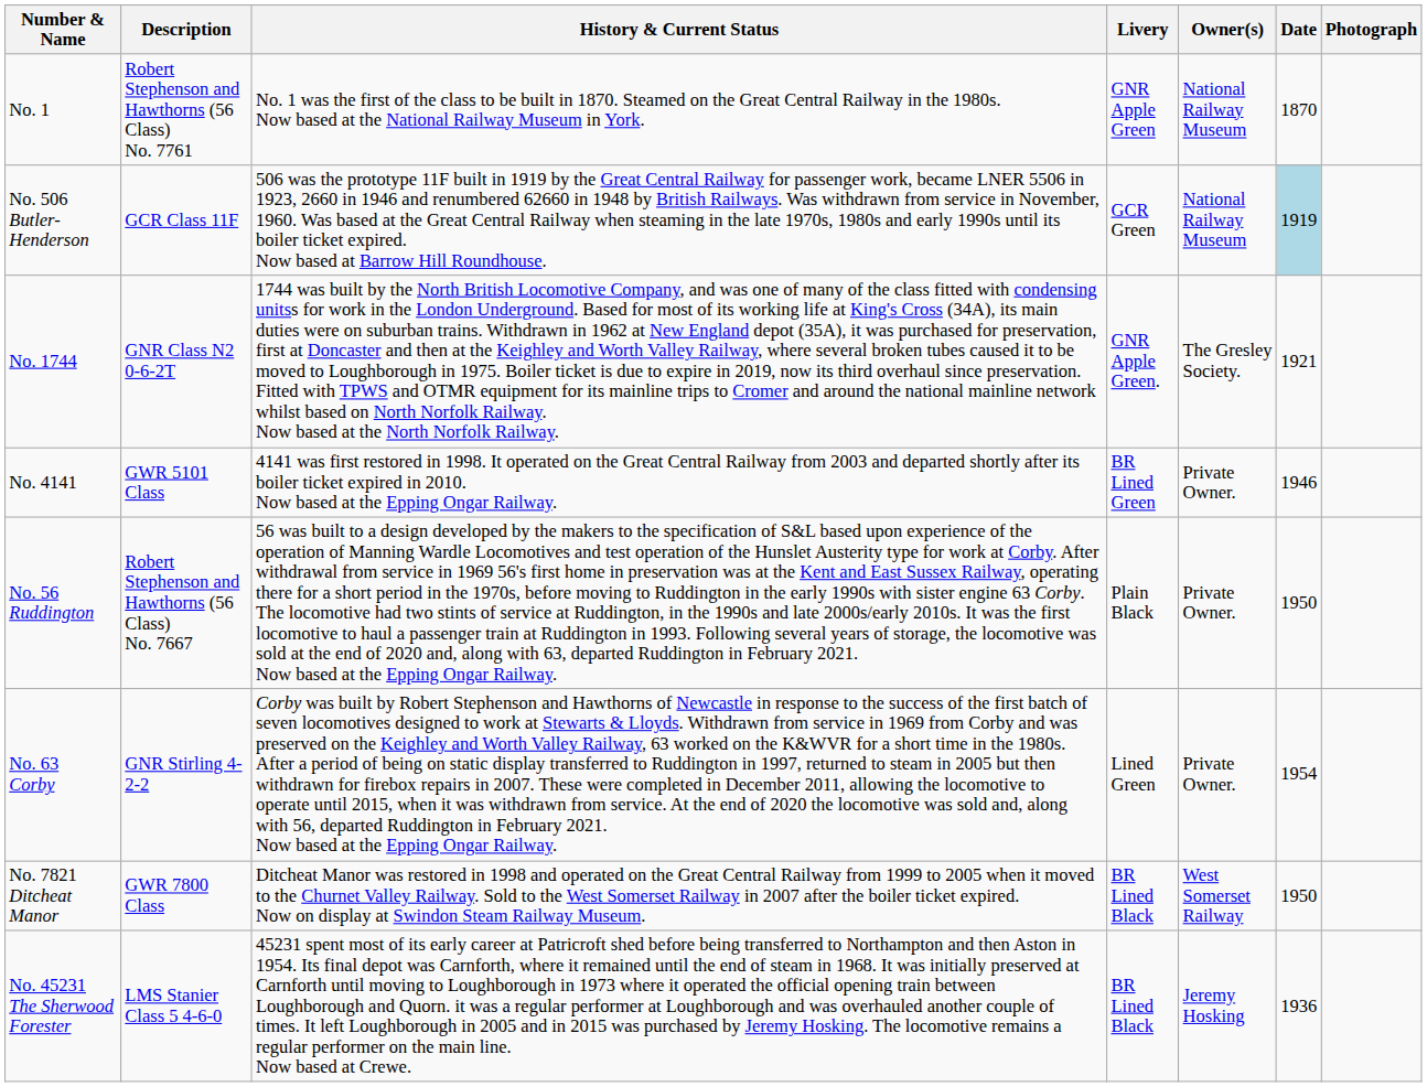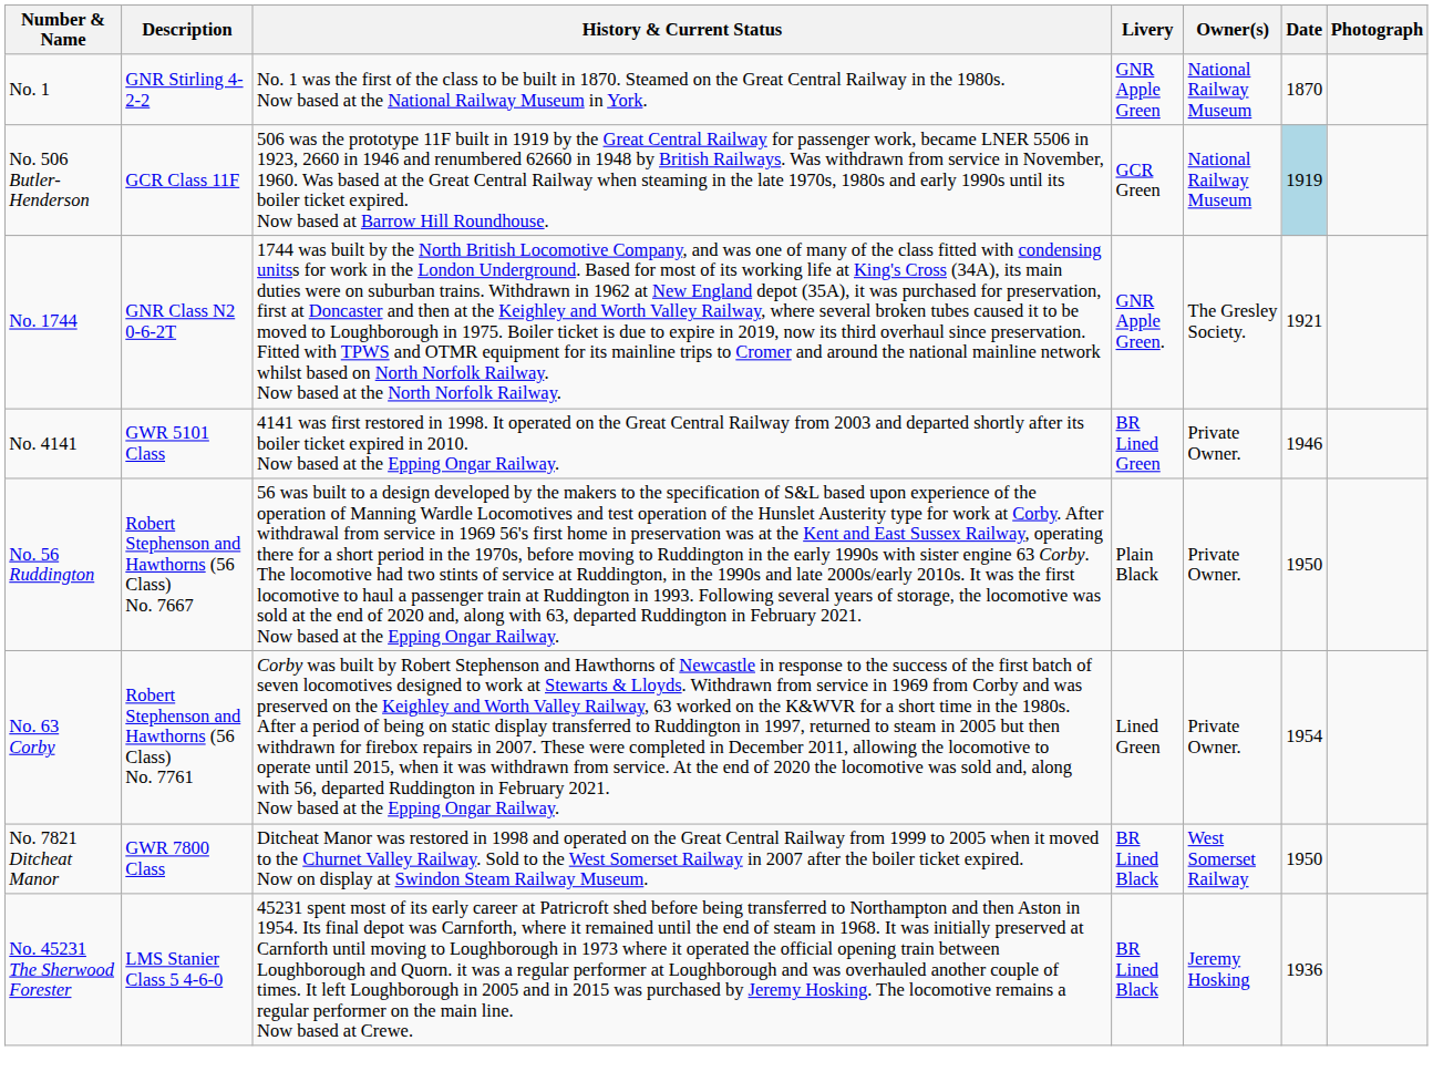No. 1 | Description: Robert Stephenson and Hawthorns (56 Class) No. 7761 -> GNR Stirling 4-2-2
No. 63 Corby | Description: GNR Stirling 4-2-2 -> Robert Stephenson and Hawthorns (56 Class) No. 7761
